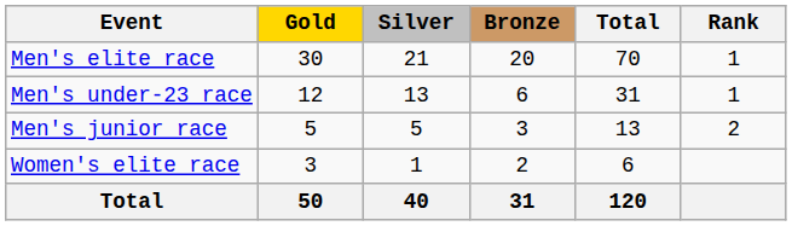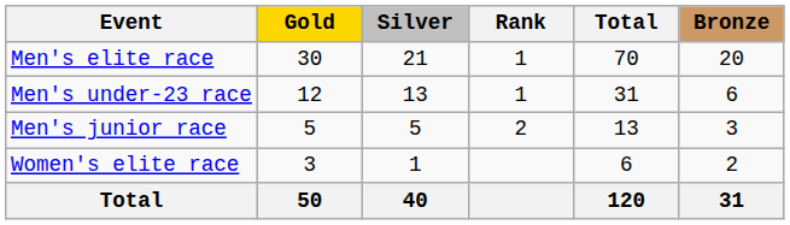columns swapped: Bronze <-> Rank
